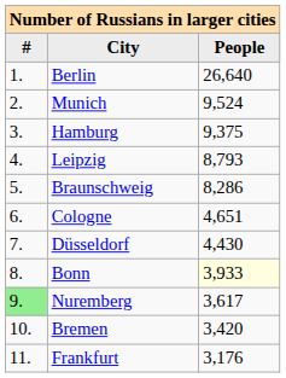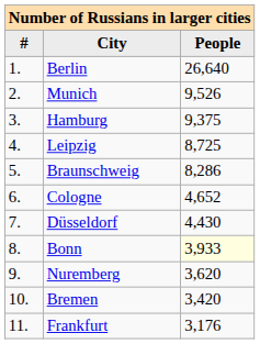Munich | People: 9,524 -> 9,526
Leipzig | People: 8,793 -> 8,725
Cologne | People: 4,651 -> 4,652
Nuremberg | #: lightgreen background -> no background
Nuremberg | People: 3,617 -> 3,620
